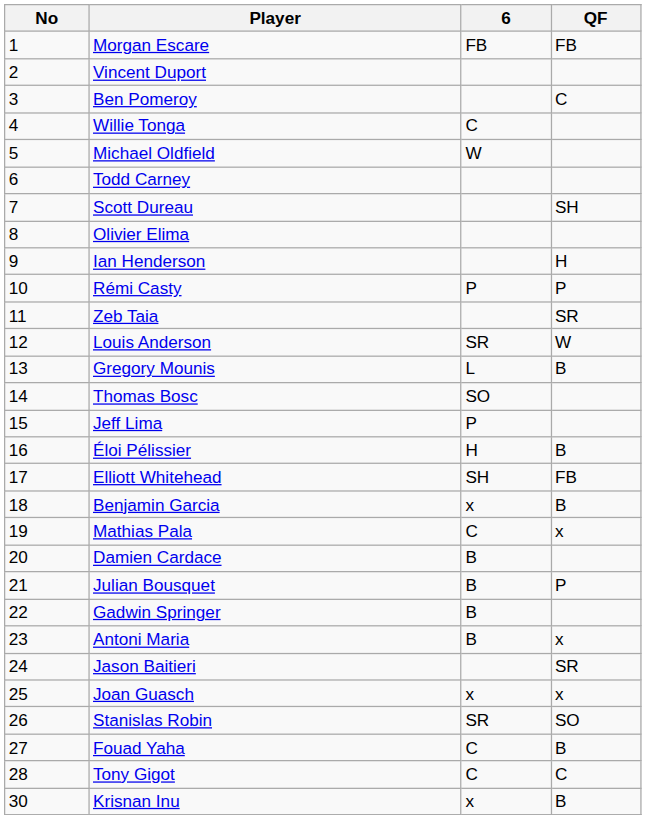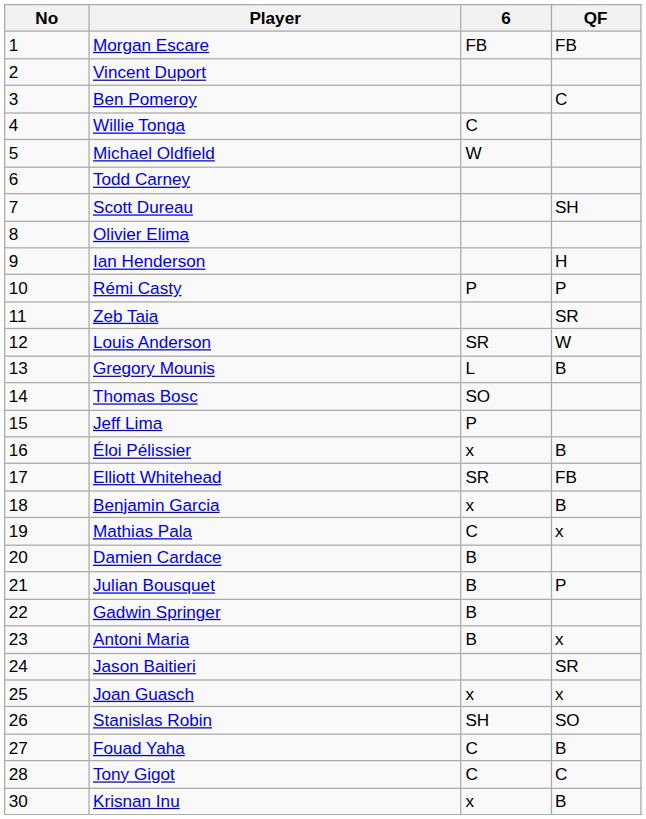Éloi Pélissier | 6: H -> x
Elliott Whitehead | 6: SH -> SR
Stanislas Robin | 6: SR -> SH
